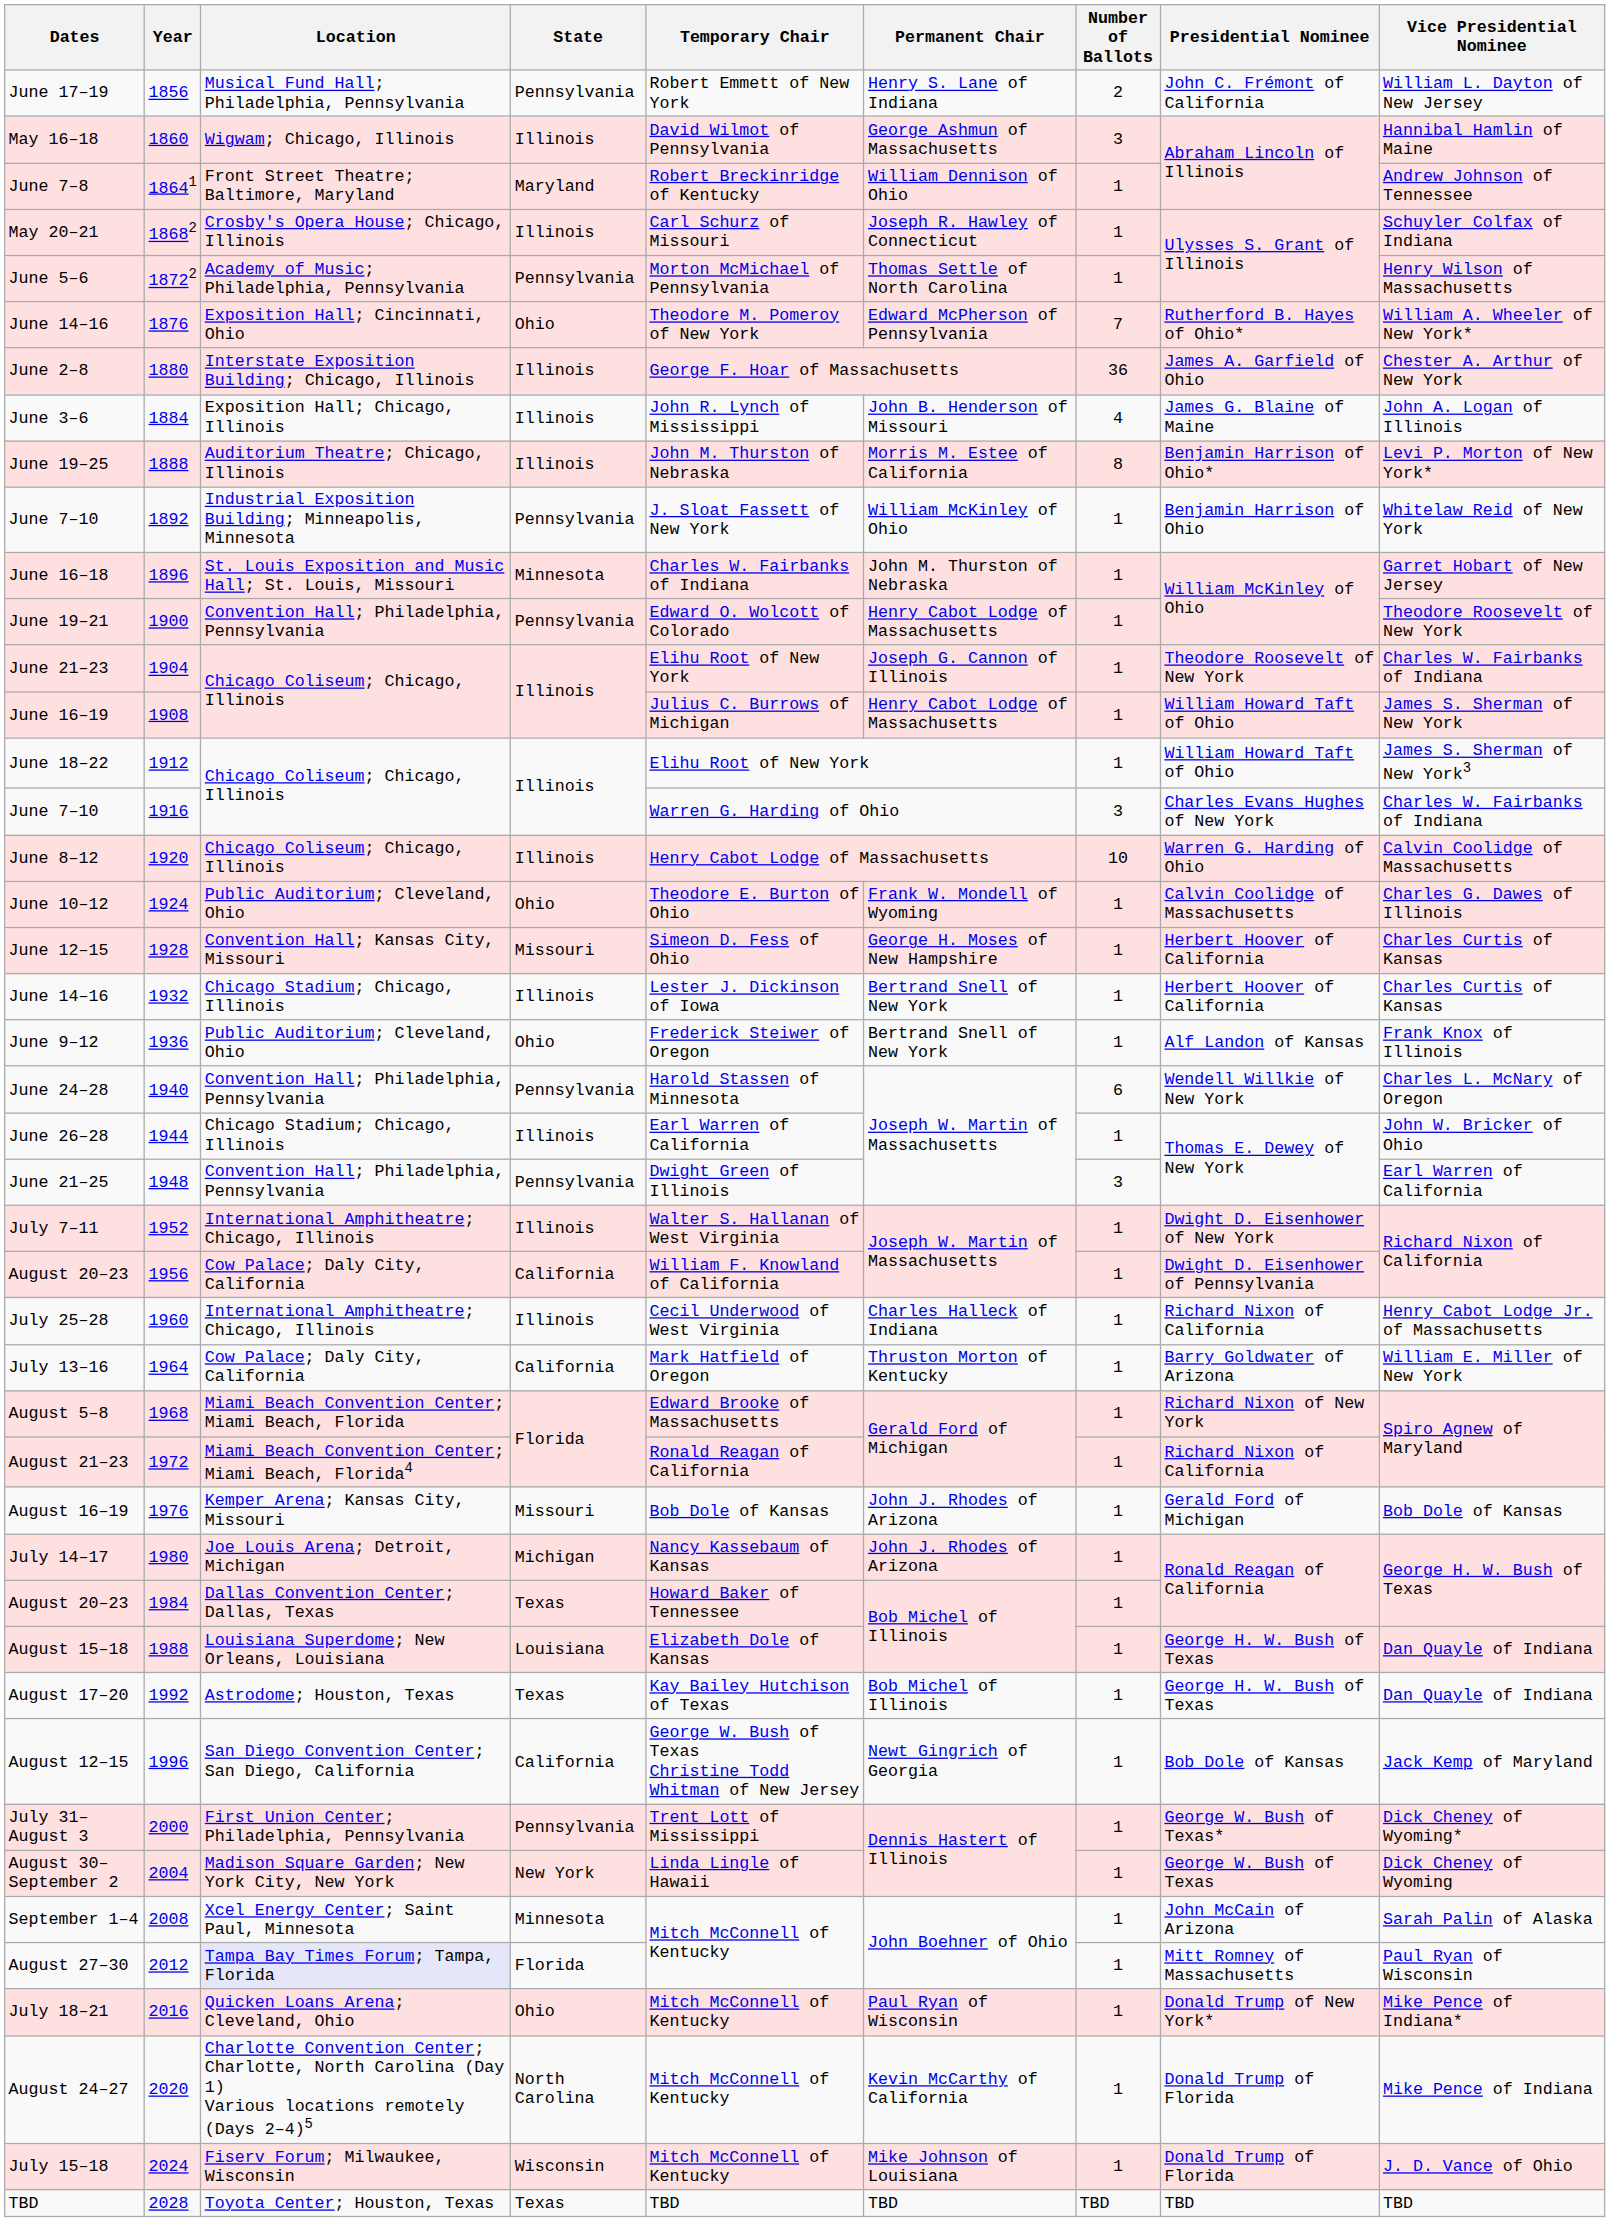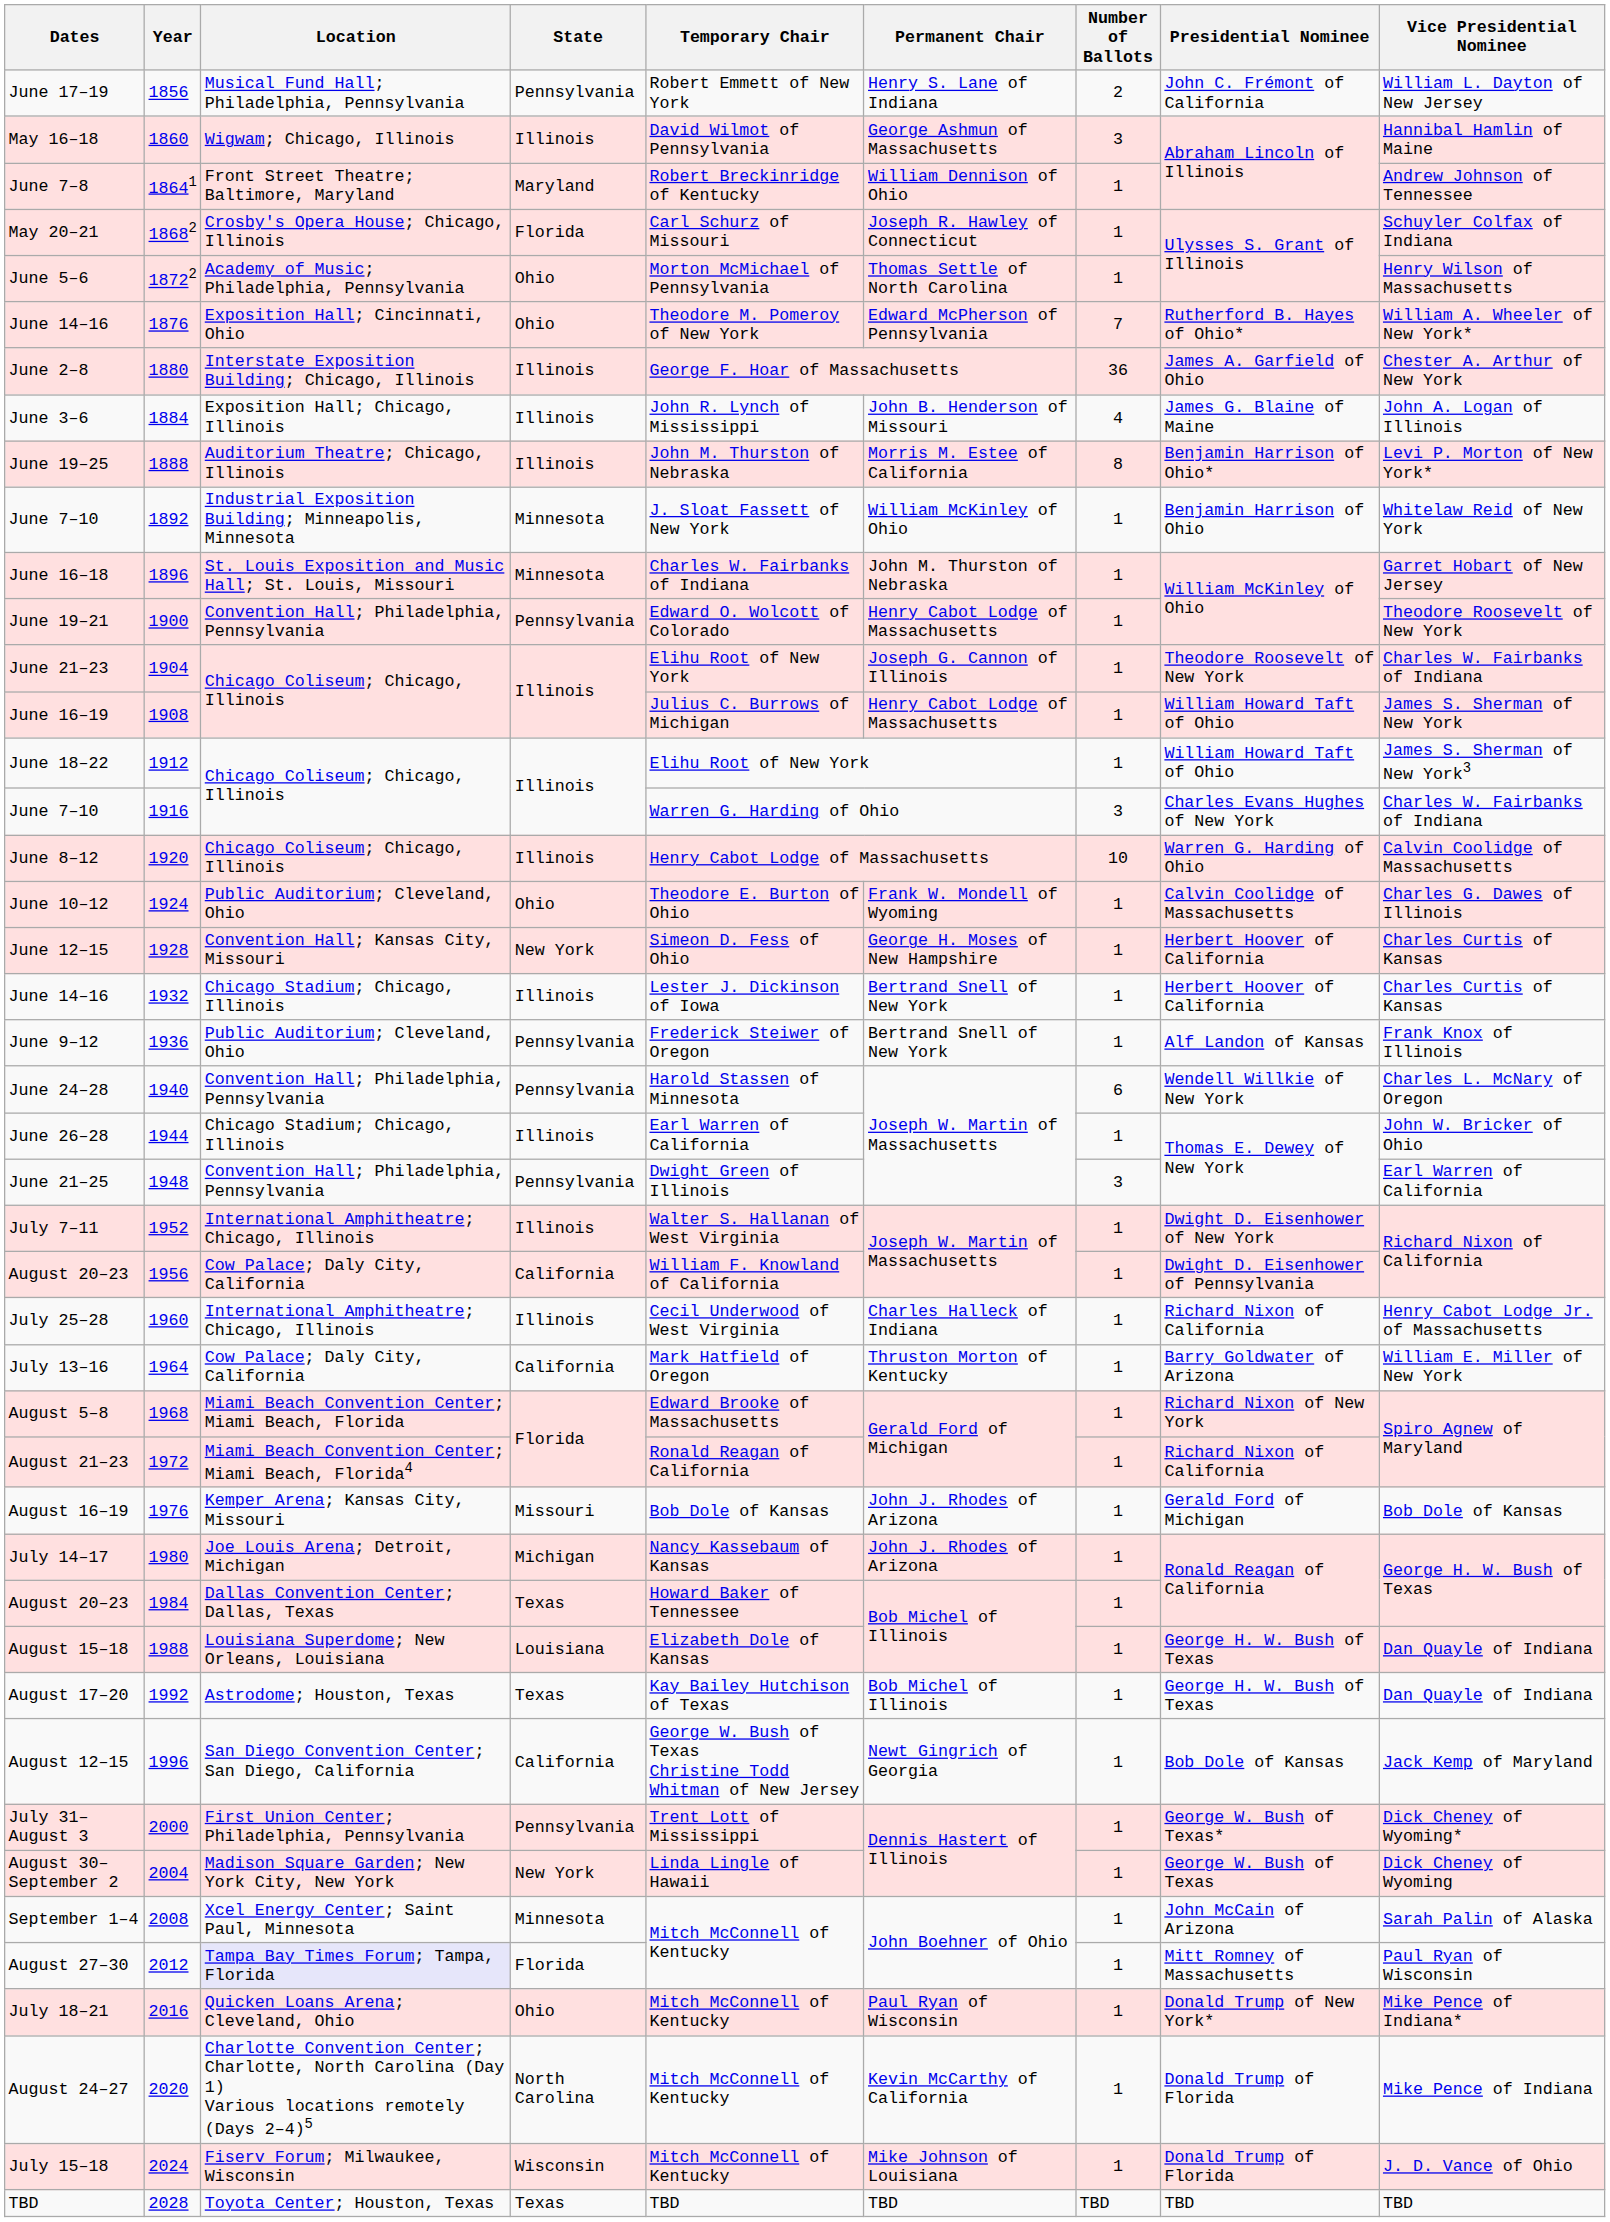May 20–21 | State: Illinois -> Florida
June 5–6 | State: Pennsylvania -> Ohio
June 7–10 / 1892 | State: Pennsylvania -> Minnesota
June 12–15 | State: Missouri -> New York
June 9–12 | State: Ohio -> Pennsylvania
